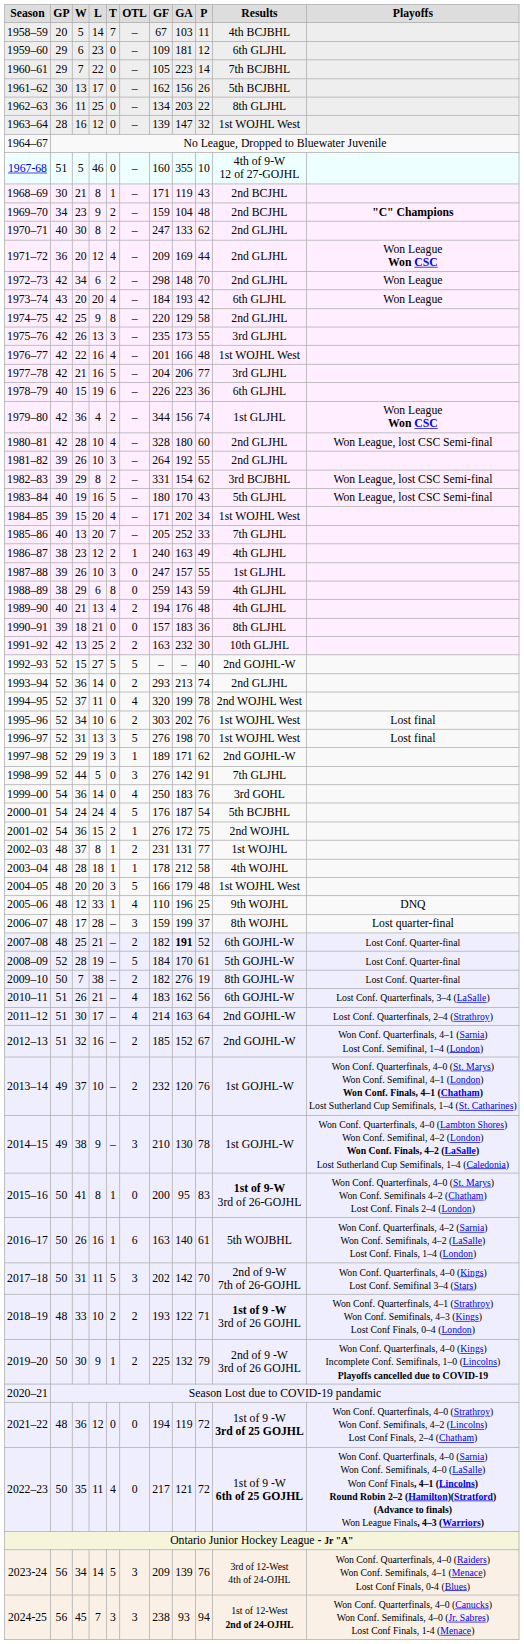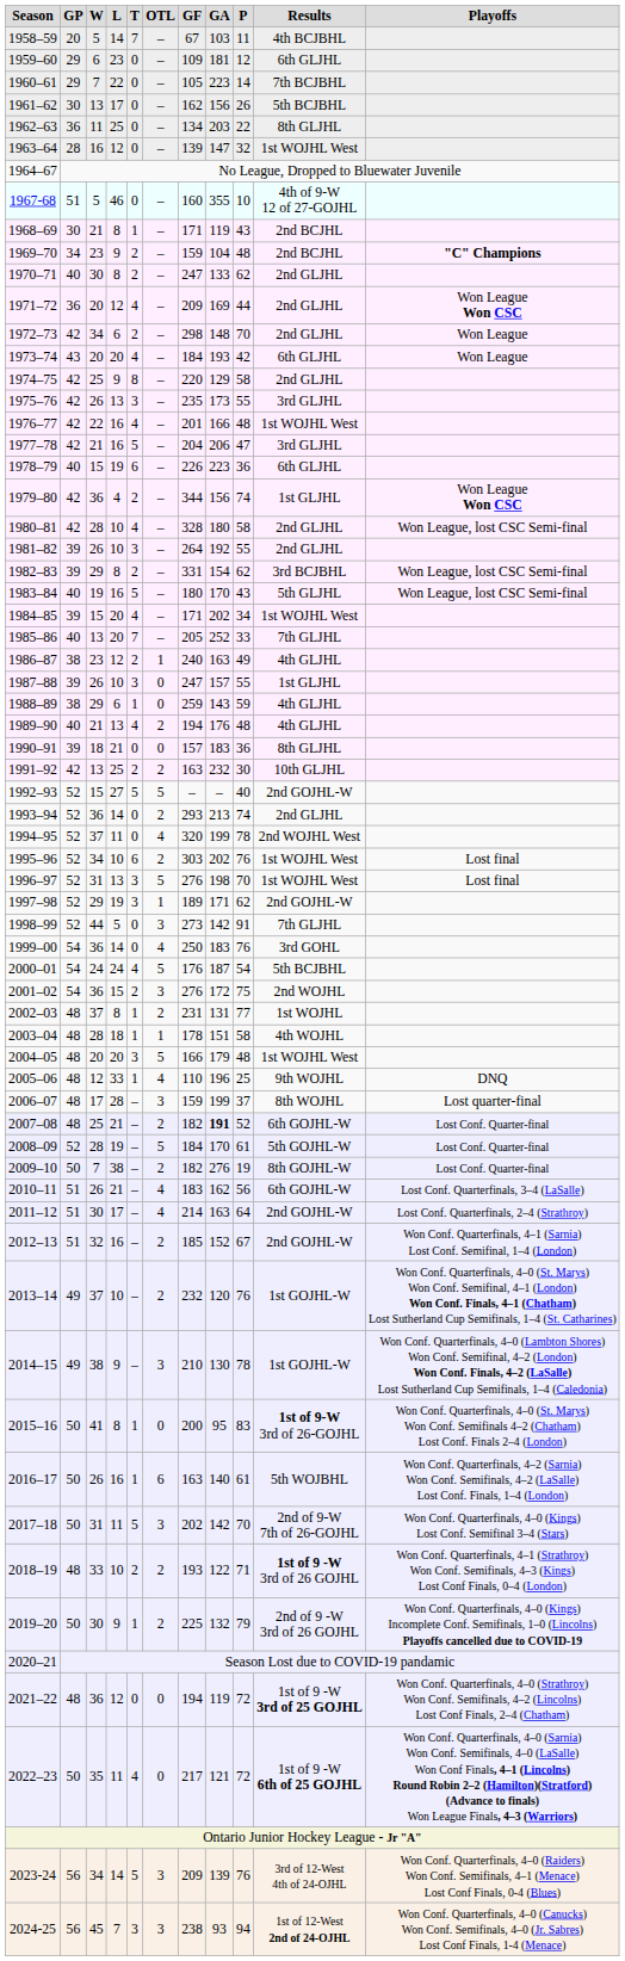1977–78 | P: 77 -> 47
1980–81 | P: 60 -> 58
1988–89 | T: 8 -> 1
1998–99 | GF: 276 -> 273
2001–02 | OTL: 1 -> 3
2003–04 | GA: 212 -> 151
